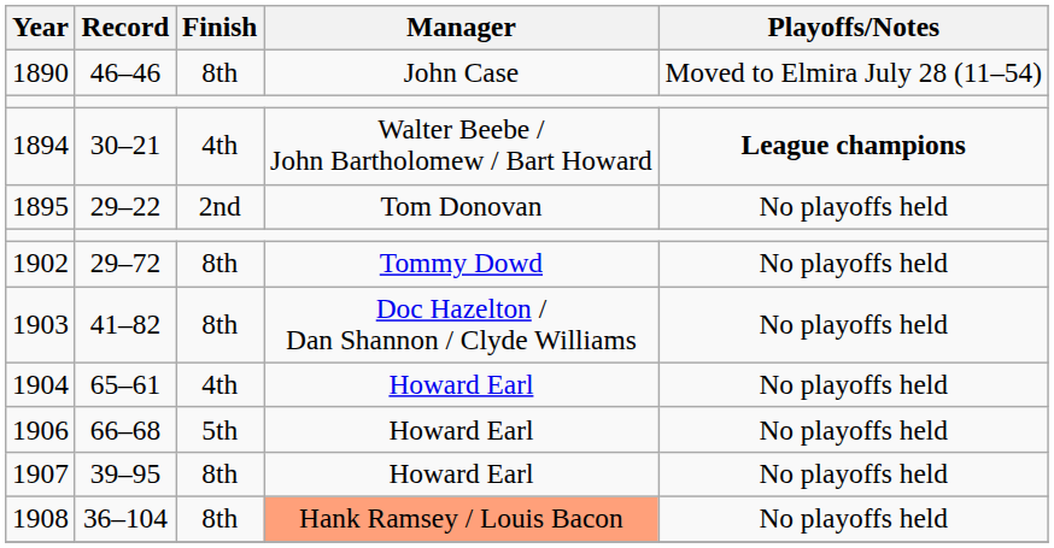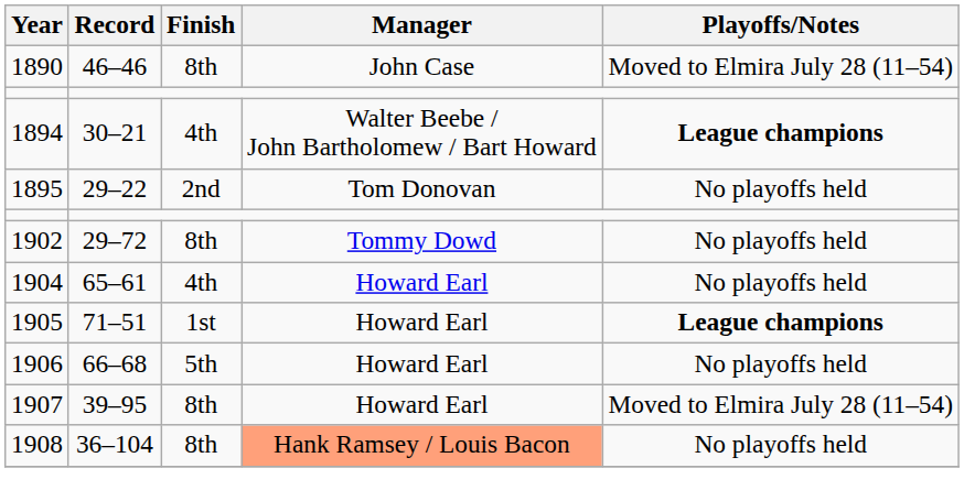- row: 1903 | 41–82 | 8th | Doc Hazelton / Dan Shannon / Clyde Williams | No playoffs held
+ row: 1905 | 71–51 | 1st | Howard Earl | League champions
1907 | Playoffs/Notes: No playoffs held -> Moved to Elmira July 28 (11–54)
